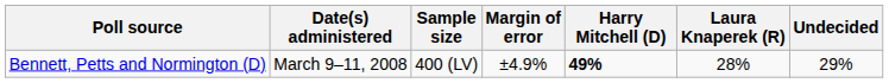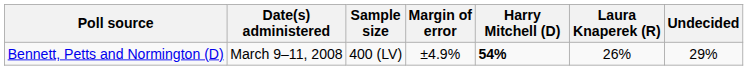Bennett, Petts and Normington (D) | Harry Mitchell (D): 49% -> 54%
Bennett, Petts and Normington (D) | Laura Knaperek (R): 28% -> 26%
